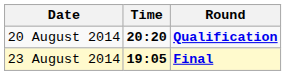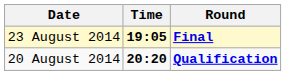rows swapped: 20 August 2014 <-> 23 August 2014
